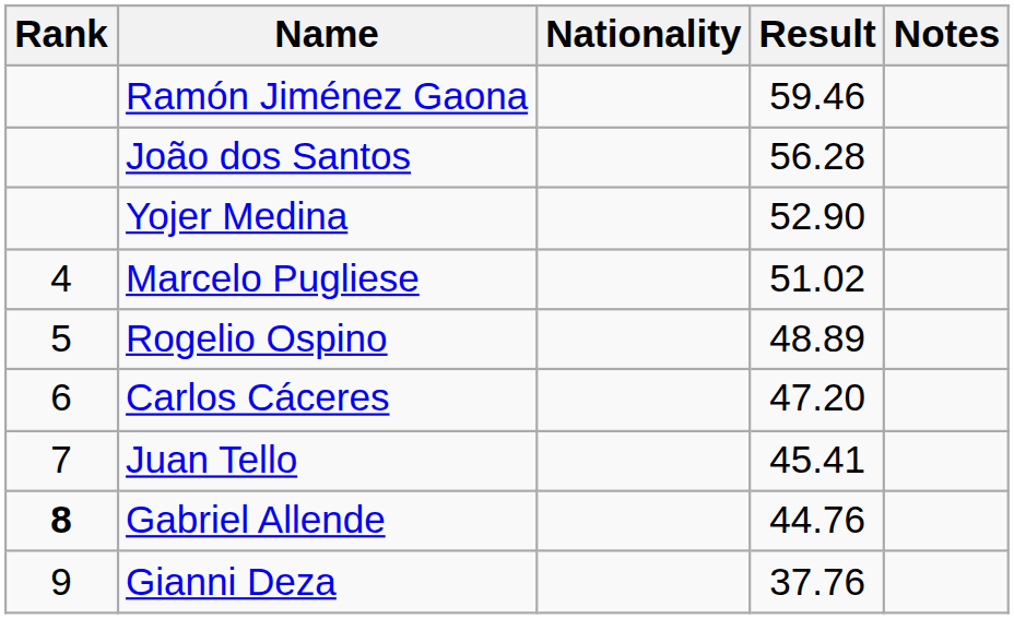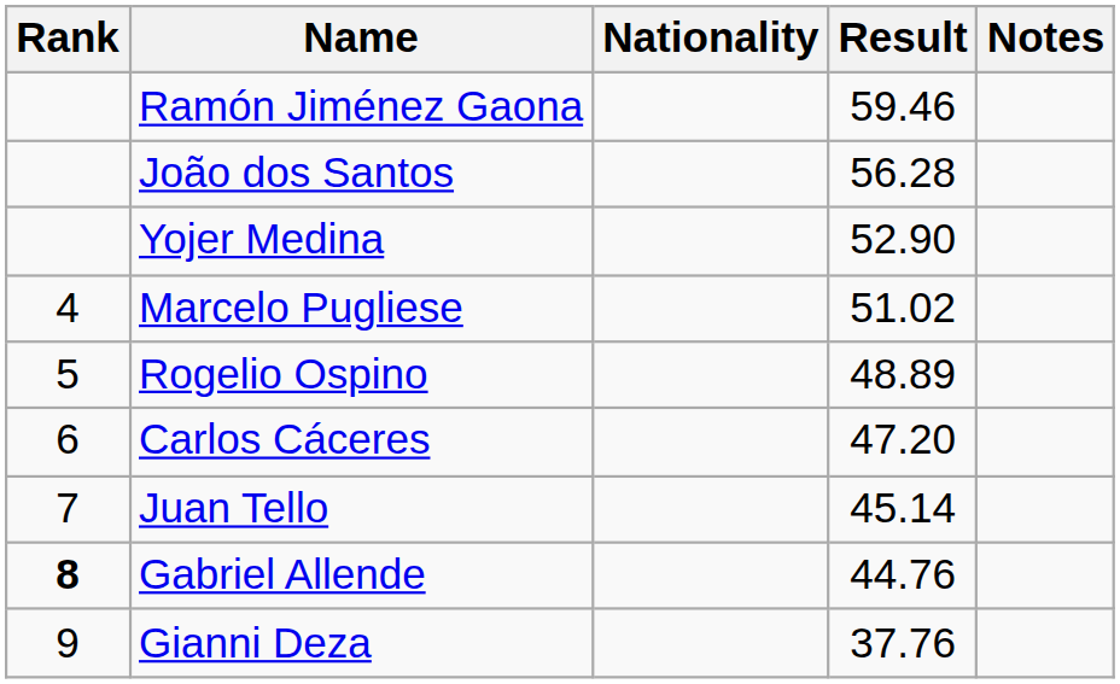Juan Tello | Result: 45.41 -> 45.14
